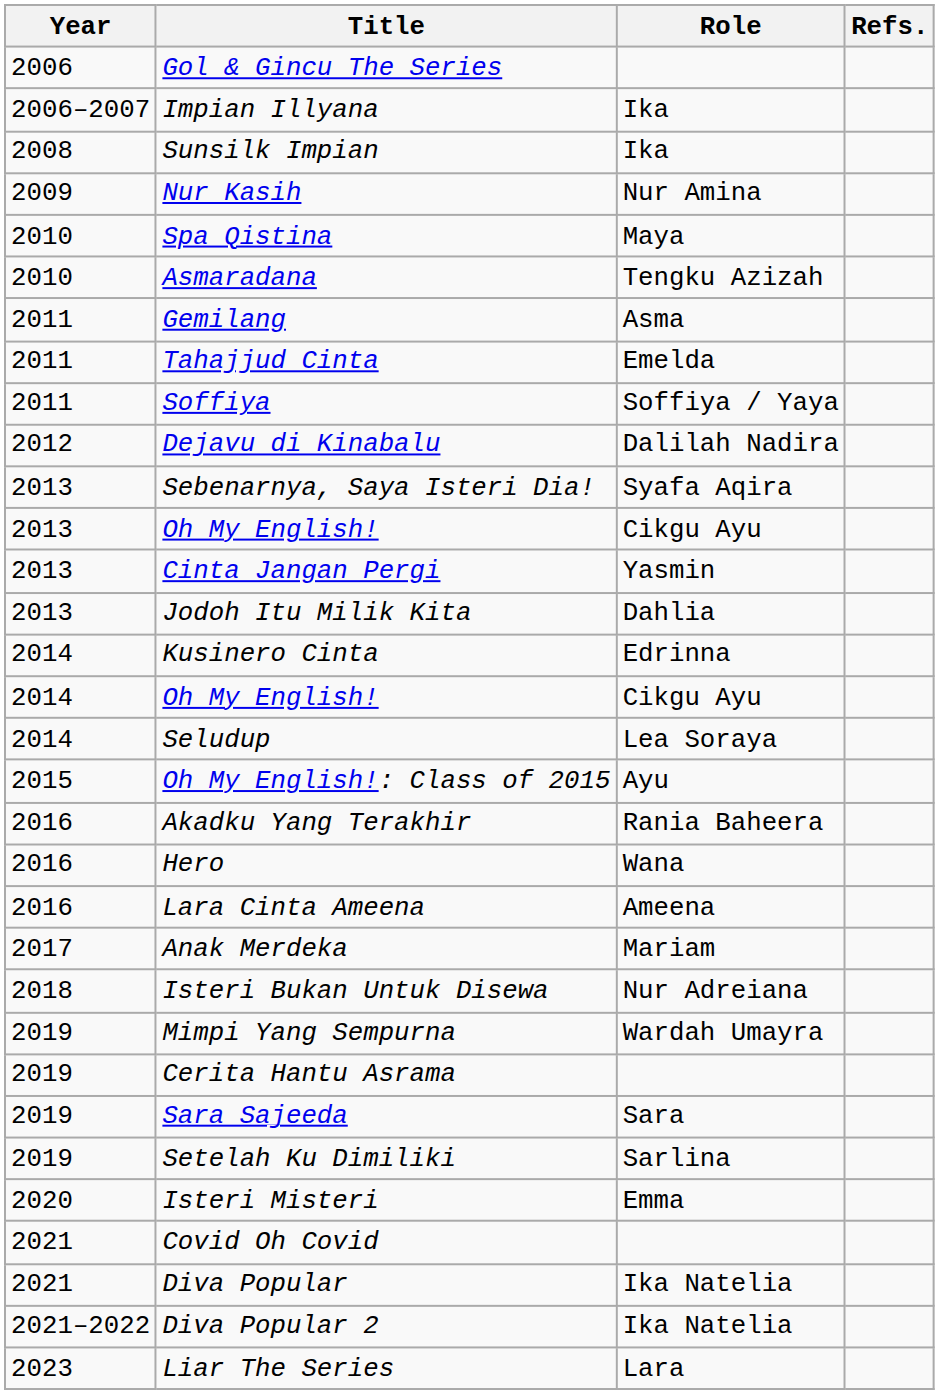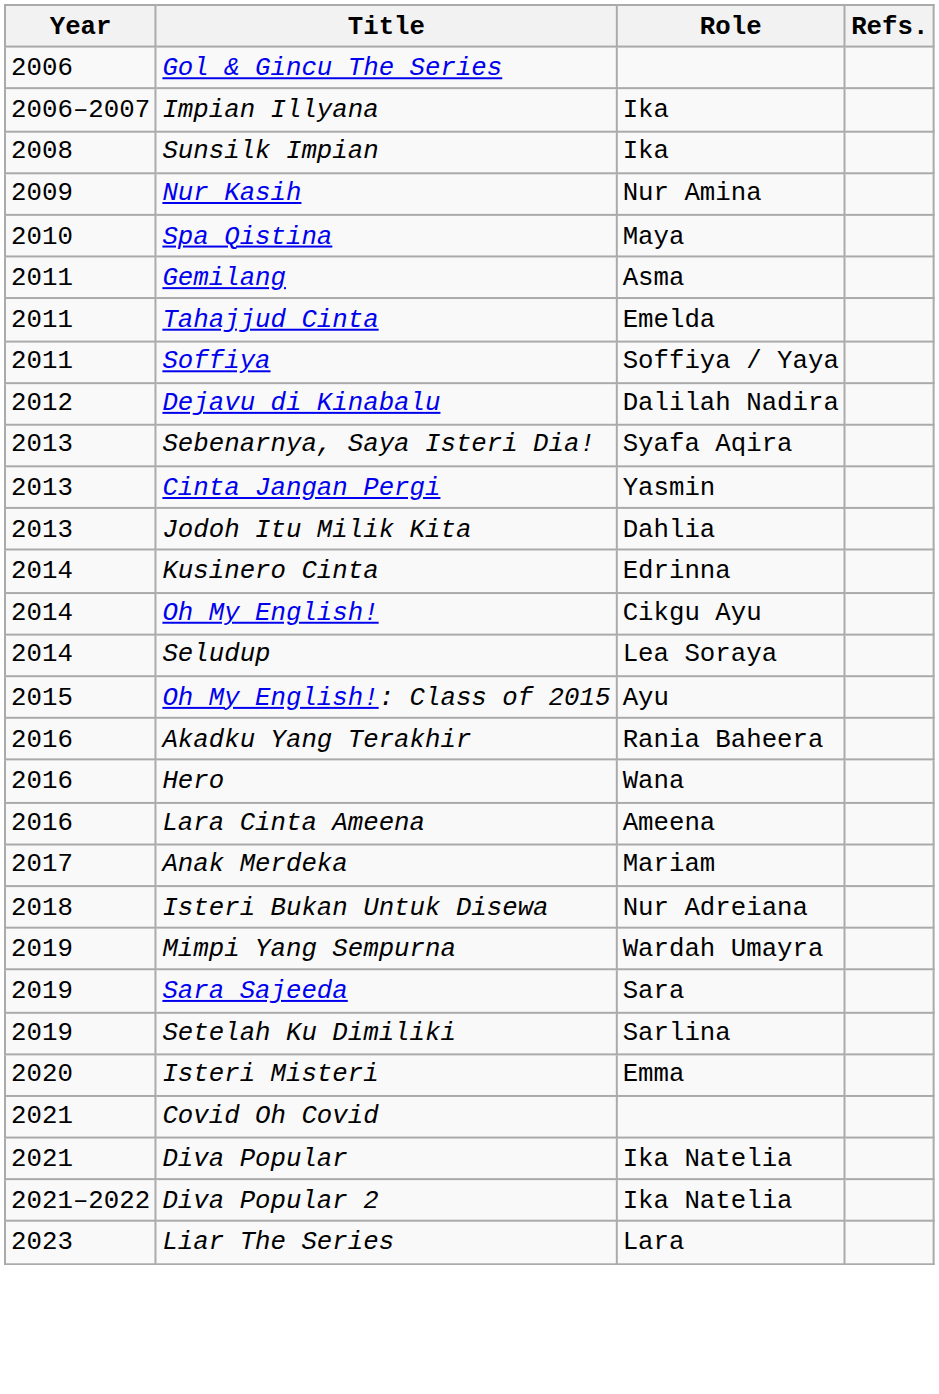- row: 2010 | Asmaradana | Tengku Azizah
- row: 2013 | Oh My English! | Cikgu Ayu
- row: 2019 | Cerita Hantu Asrama
